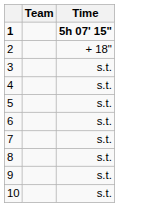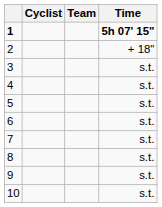+ column: Cyclist
